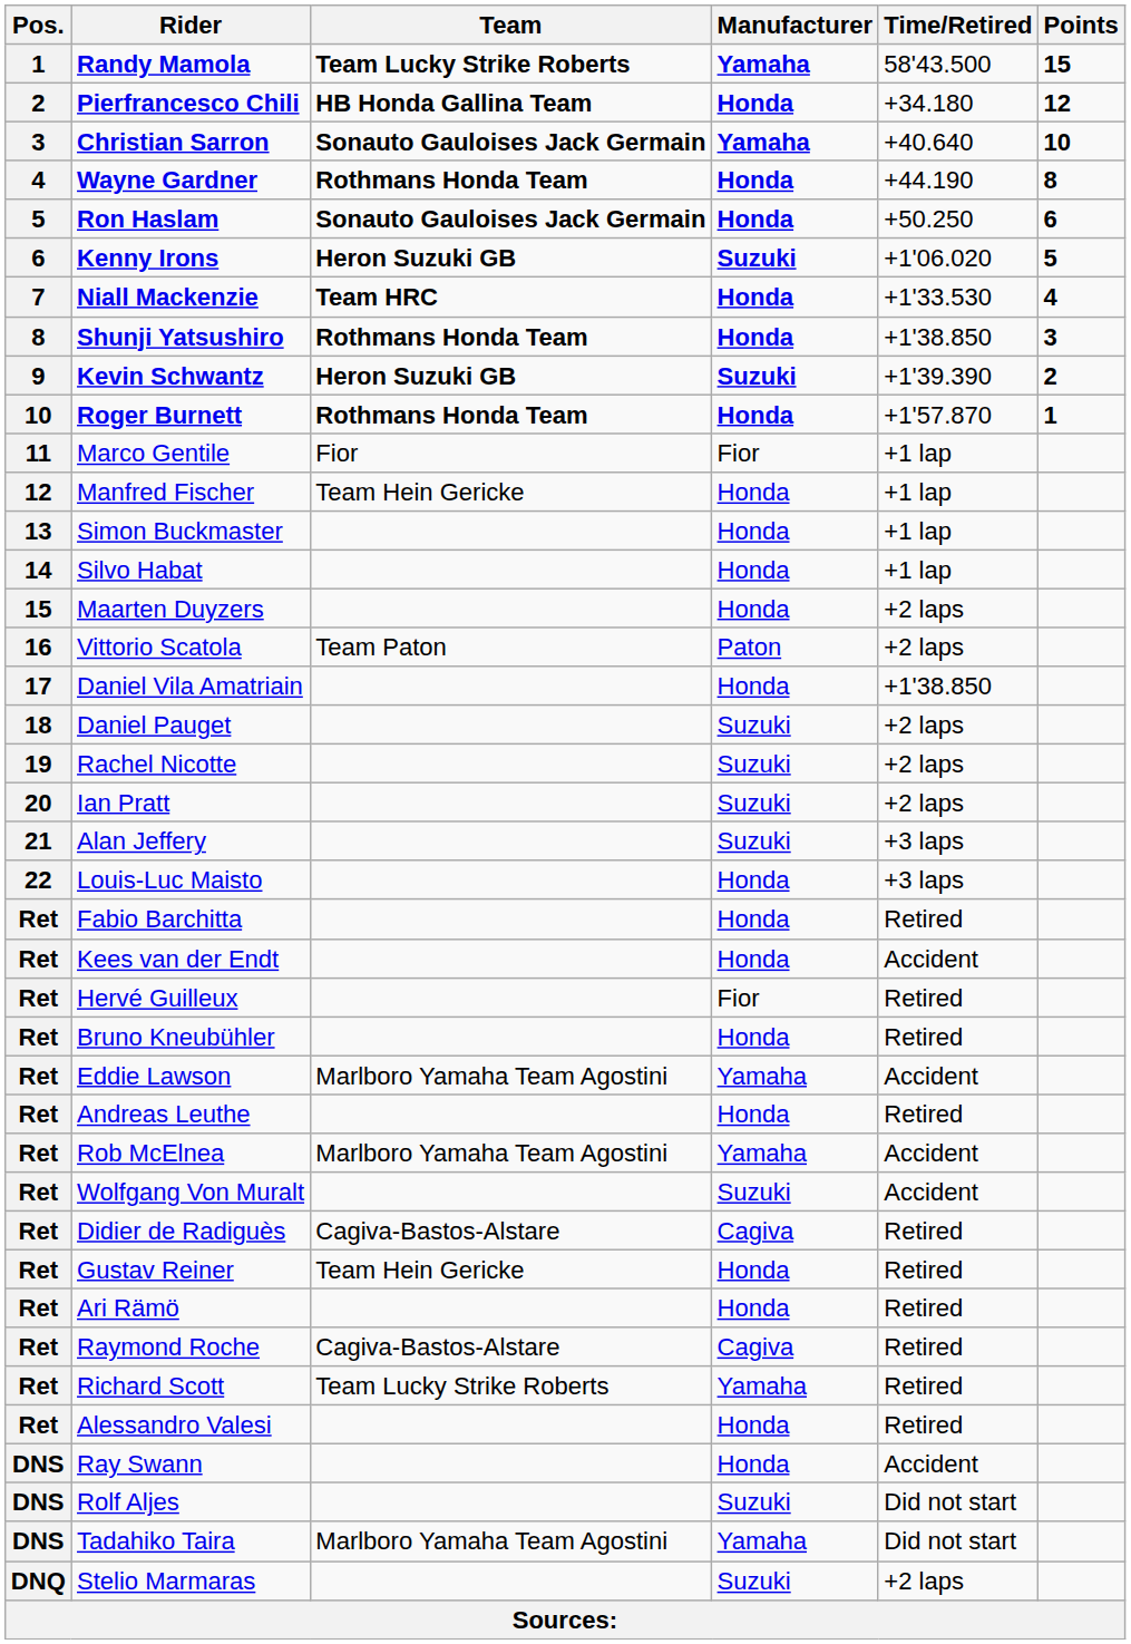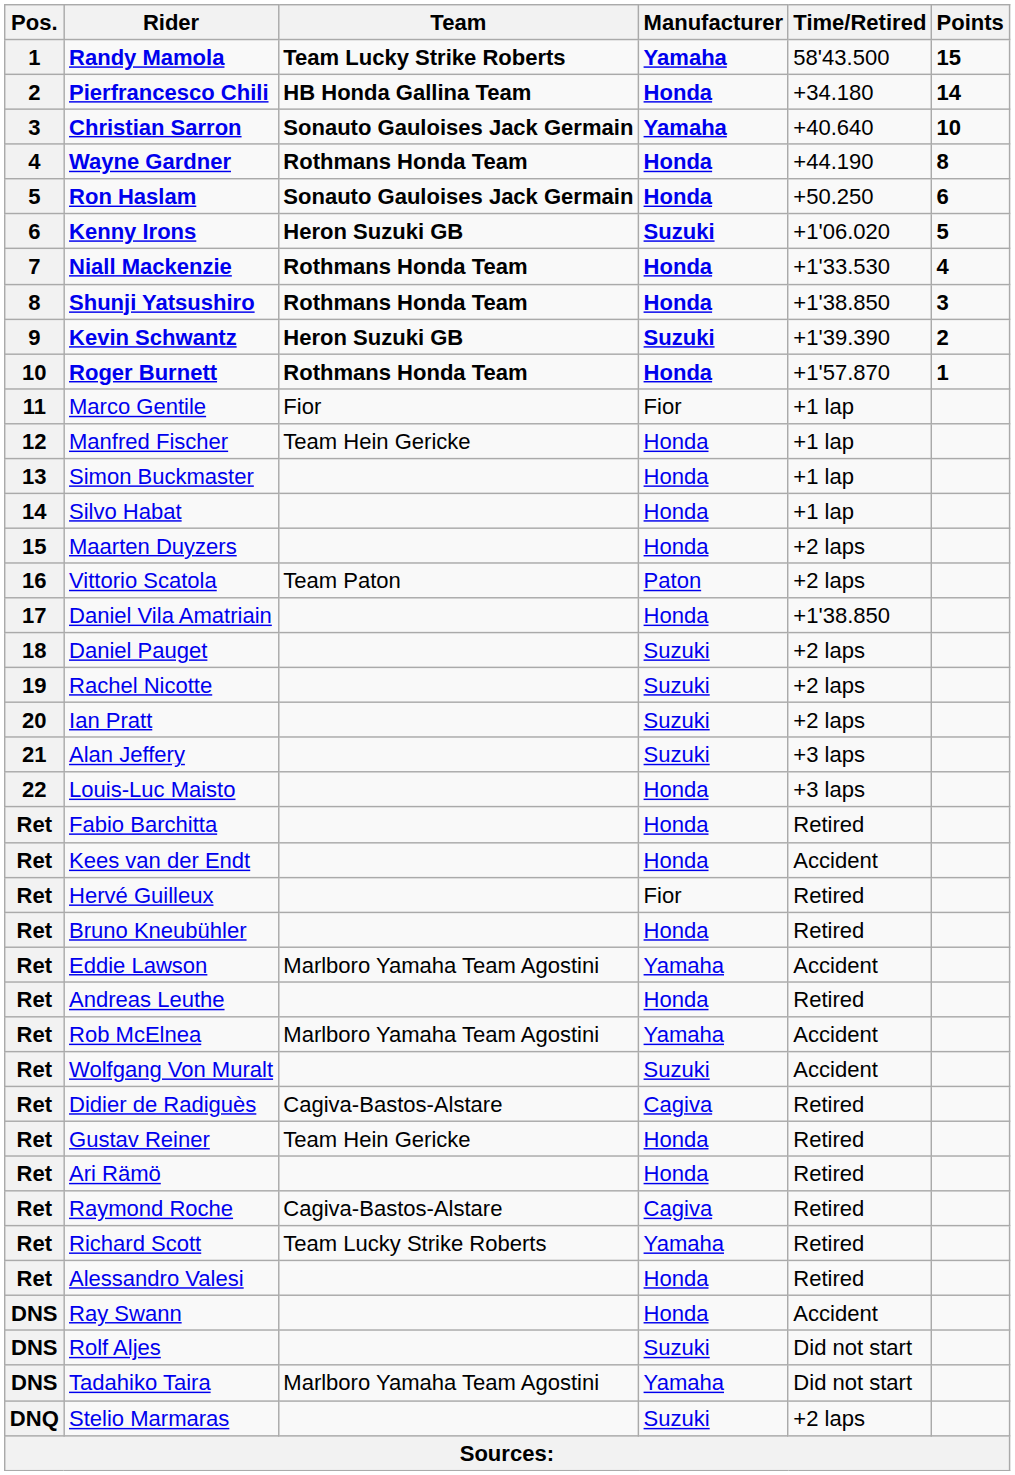Pierfrancesco Chili | Points: 12 -> 14
Niall Mackenzie | Team: Team HRC -> Rothmans Honda Team
